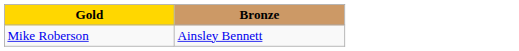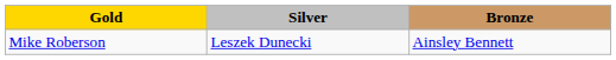+ column: Silver | Leszek Dunecki
